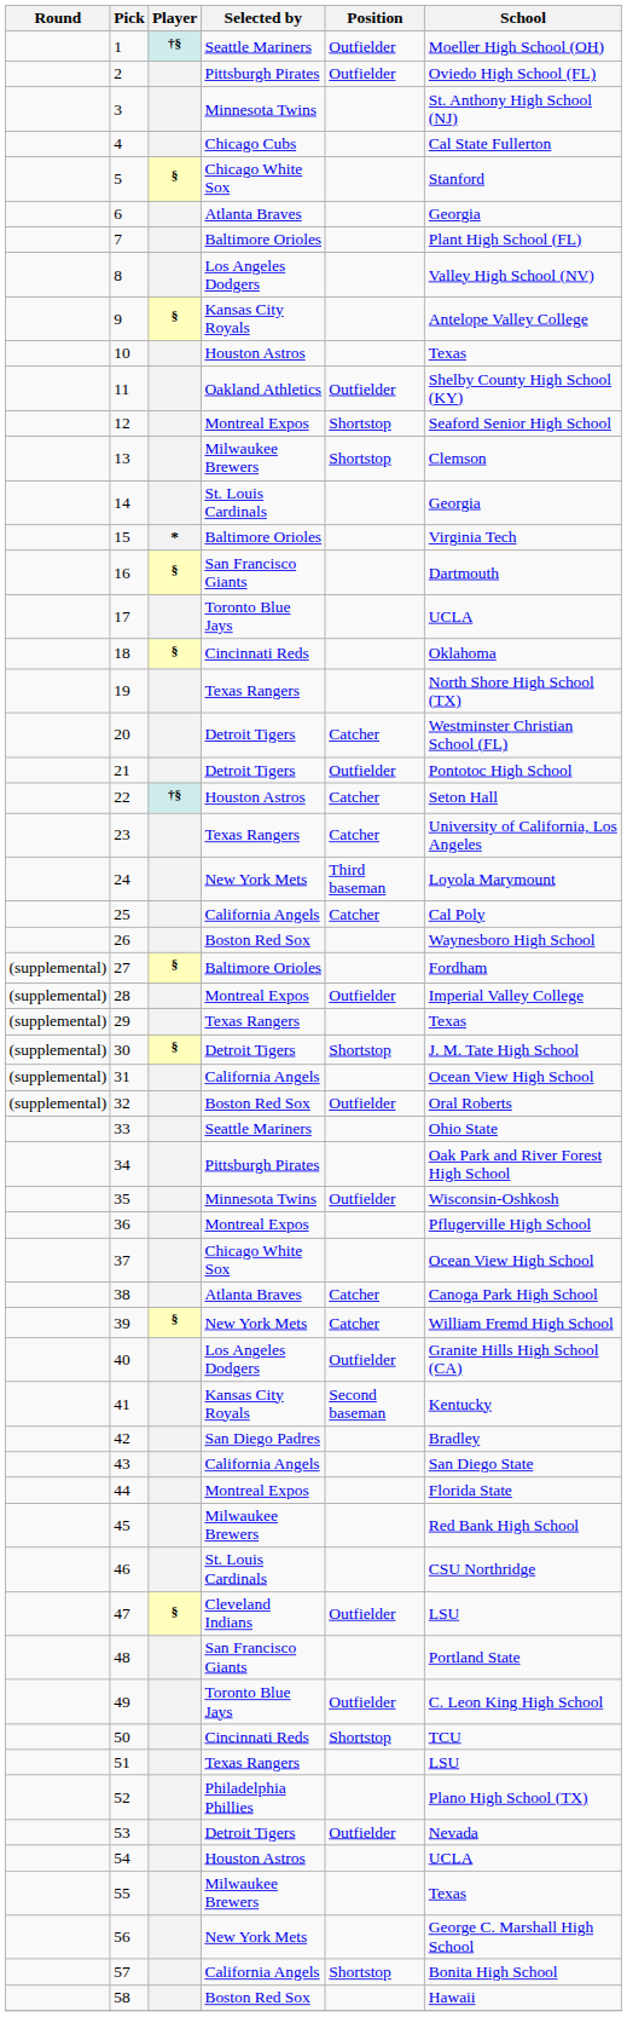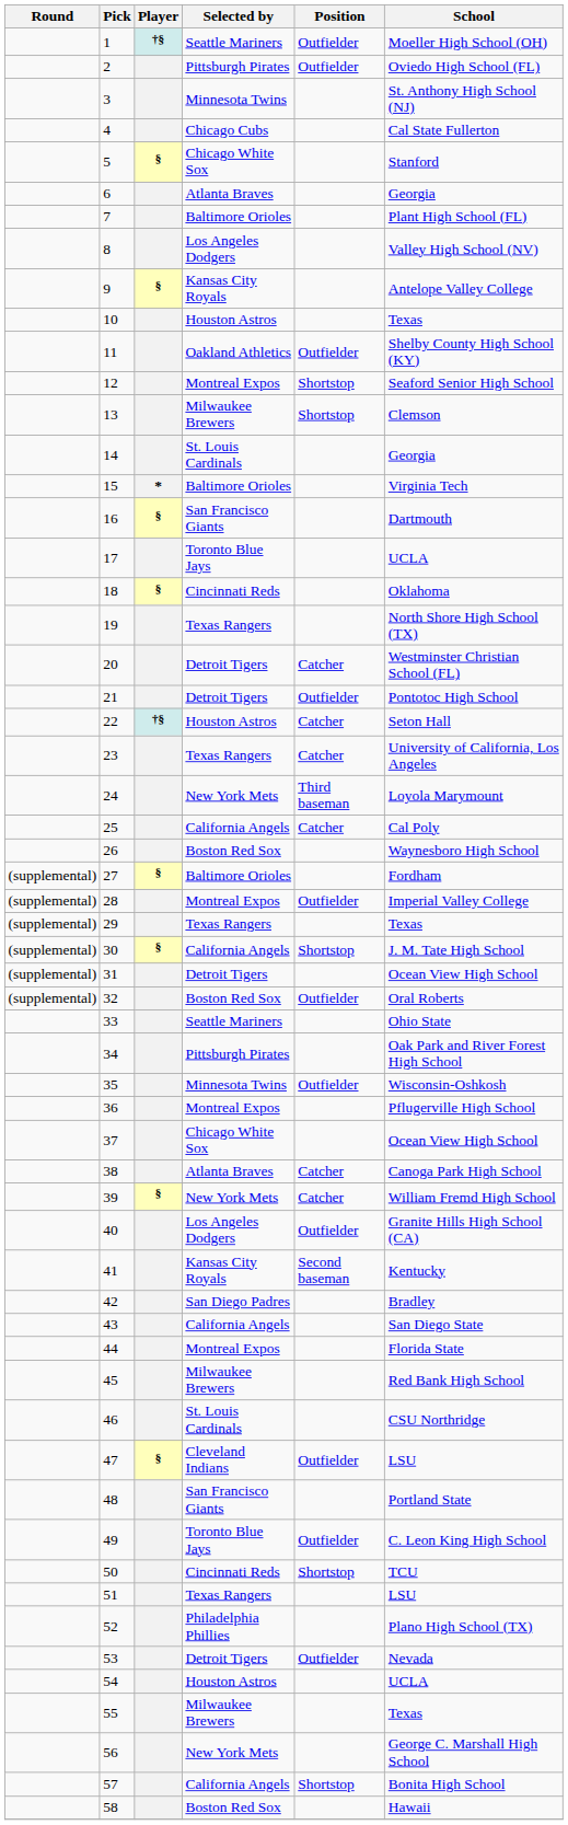30 | Selected by: Detroit Tigers -> California Angels
31 | Selected by: California Angels -> Detroit Tigers
